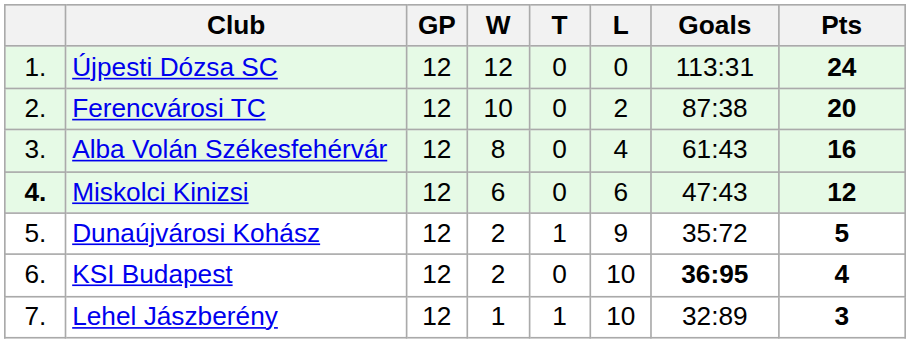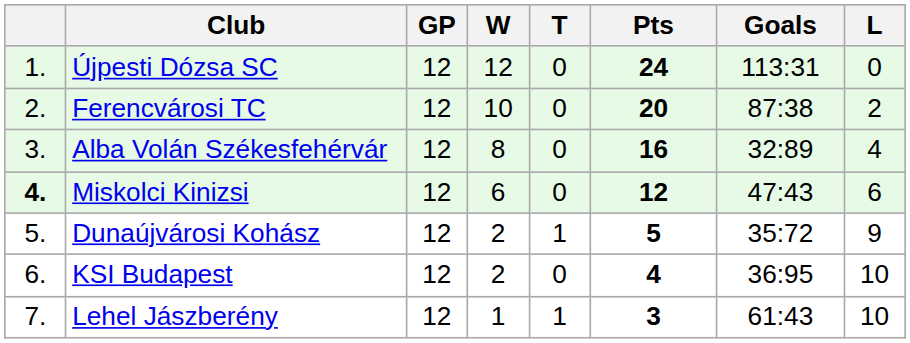columns swapped: L <-> Pts
Alba Volán Székesfehérvár | Goals: 61:43 -> 32:89
KSI Budapest | Goals: bold -> normal
Lehel Jászberény | Goals: 32:89 -> 61:43
